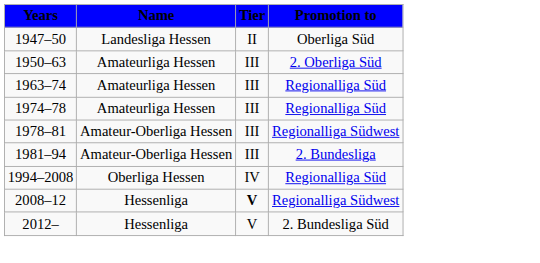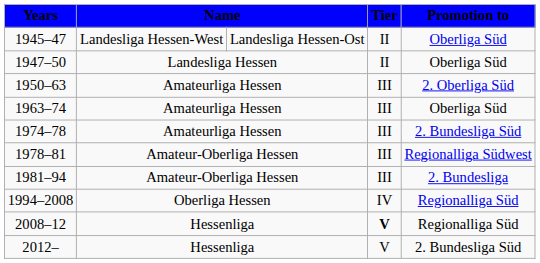+ row: 1945–47 | Landesliga Hessen-West | Landesliga Hessen-Ost | II | Oberliga Süd
1963–74 | Promotion to: Regionalliga Süd -> Oberliga Süd
1974–78 | Promotion to: Regionalliga Süd -> 2. Bundesliga Süd
2008–12 | Promotion to: Regionalliga Südwest -> Regionalliga Süd
